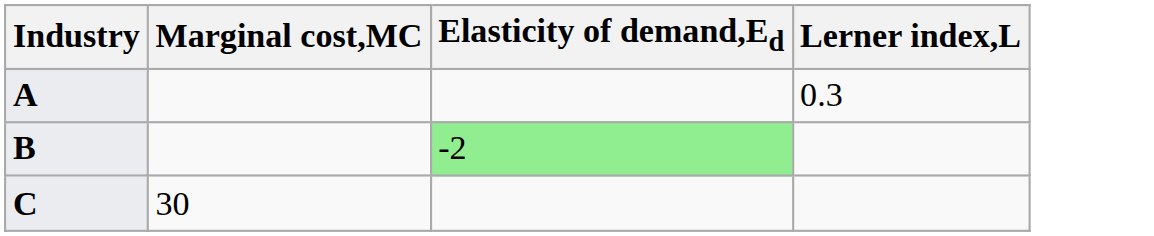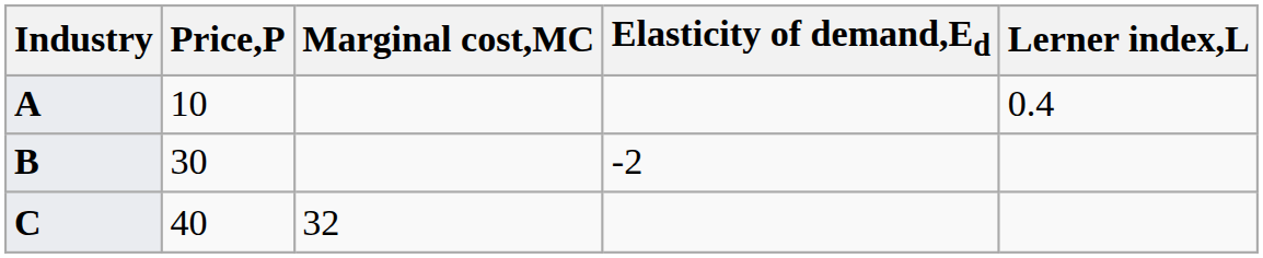+ column: Price,P | 10 | 30 | 40
A | Lerner index,L: 0.3 -> 0.4
B | Elasticity of demand,Ed: lightgreen background -> no background
C | Marginal cost,MC: 30 -> 32
